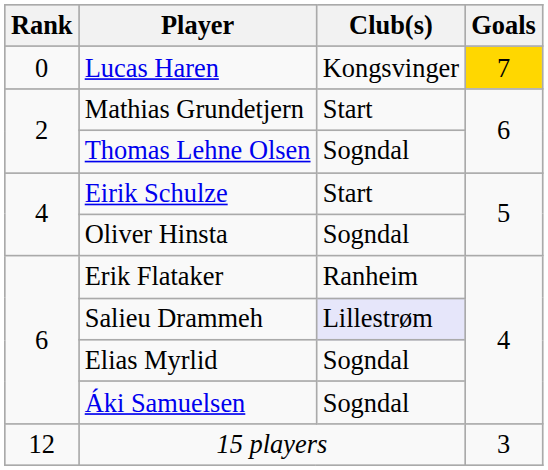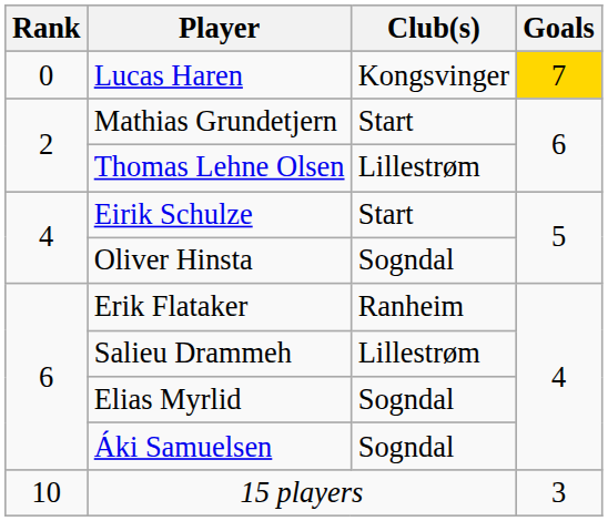Thomas Lehne Olsen | Club(s): Sogndal -> Lillestrøm
Salieu Drammeh | Club(s): lavender background -> no background
15 players | Rank: 12 -> 10
